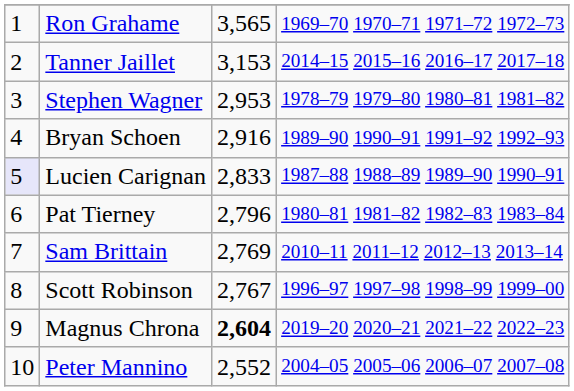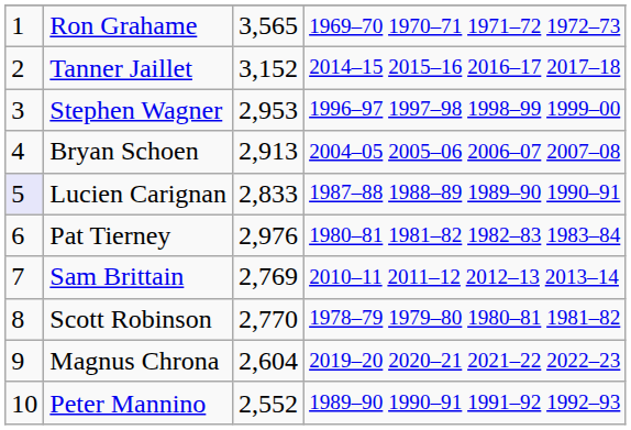Tanner Jaillet | column 3: 3,153 -> 3,152
Stephen Wagner | column 4: 1978–79 1979–80 1980–81 1981–82 -> 1996–97 1997–98 1998–99 1999–00
Bryan Schoen | column 3: 2,916 -> 2,913
Bryan Schoen | column 4: 1989–90 1990–91 1991–92 1992–93 -> 2004–05 2005–06 2006–07 2007–08
Pat Tierney | column 3: 2,796 -> 2,976
Scott Robinson | column 3: 2,767 -> 2,770
Scott Robinson | column 4: 1996–97 1997–98 1998–99 1999–00 -> 1978–79 1979–80 1980–81 1981–82
Magnus Chrona | column 3: bold -> normal
Peter Mannino | column 4: 2004–05 2005–06 2006–07 2007–08 -> 1989–90 1990–91 1991–92 1992–93
